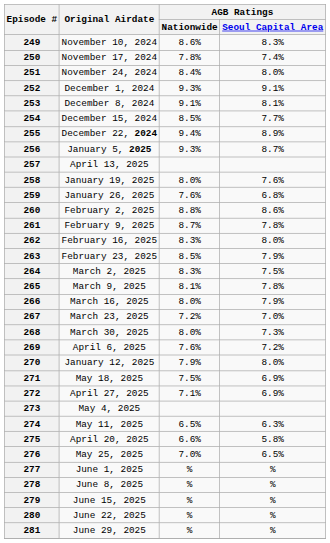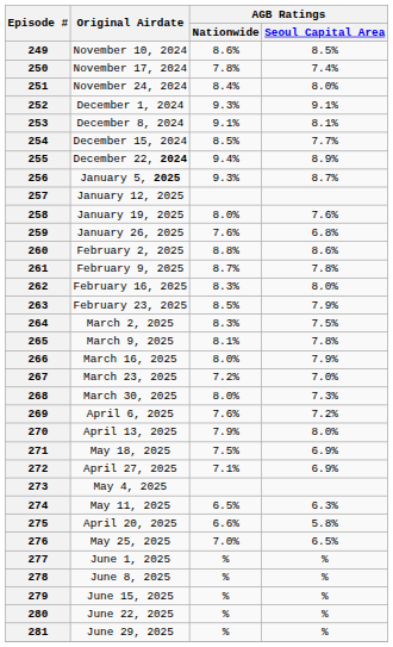249 | AGB Ratings / Seoul Capital Area: 8.3% -> 8.5%
257 | Original Airdate: April 13, 2025 -> January 12, 2025
270 | Original Airdate: January 12, 2025 -> April 13, 2025
